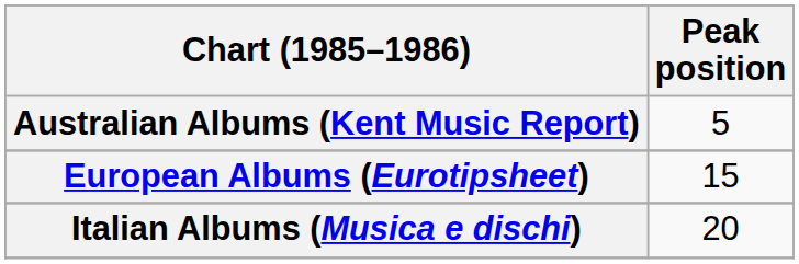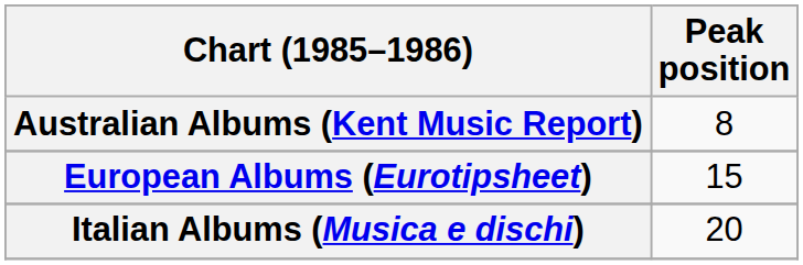Australian Albums (Kent Music Report) | Peak position: 5 -> 8
